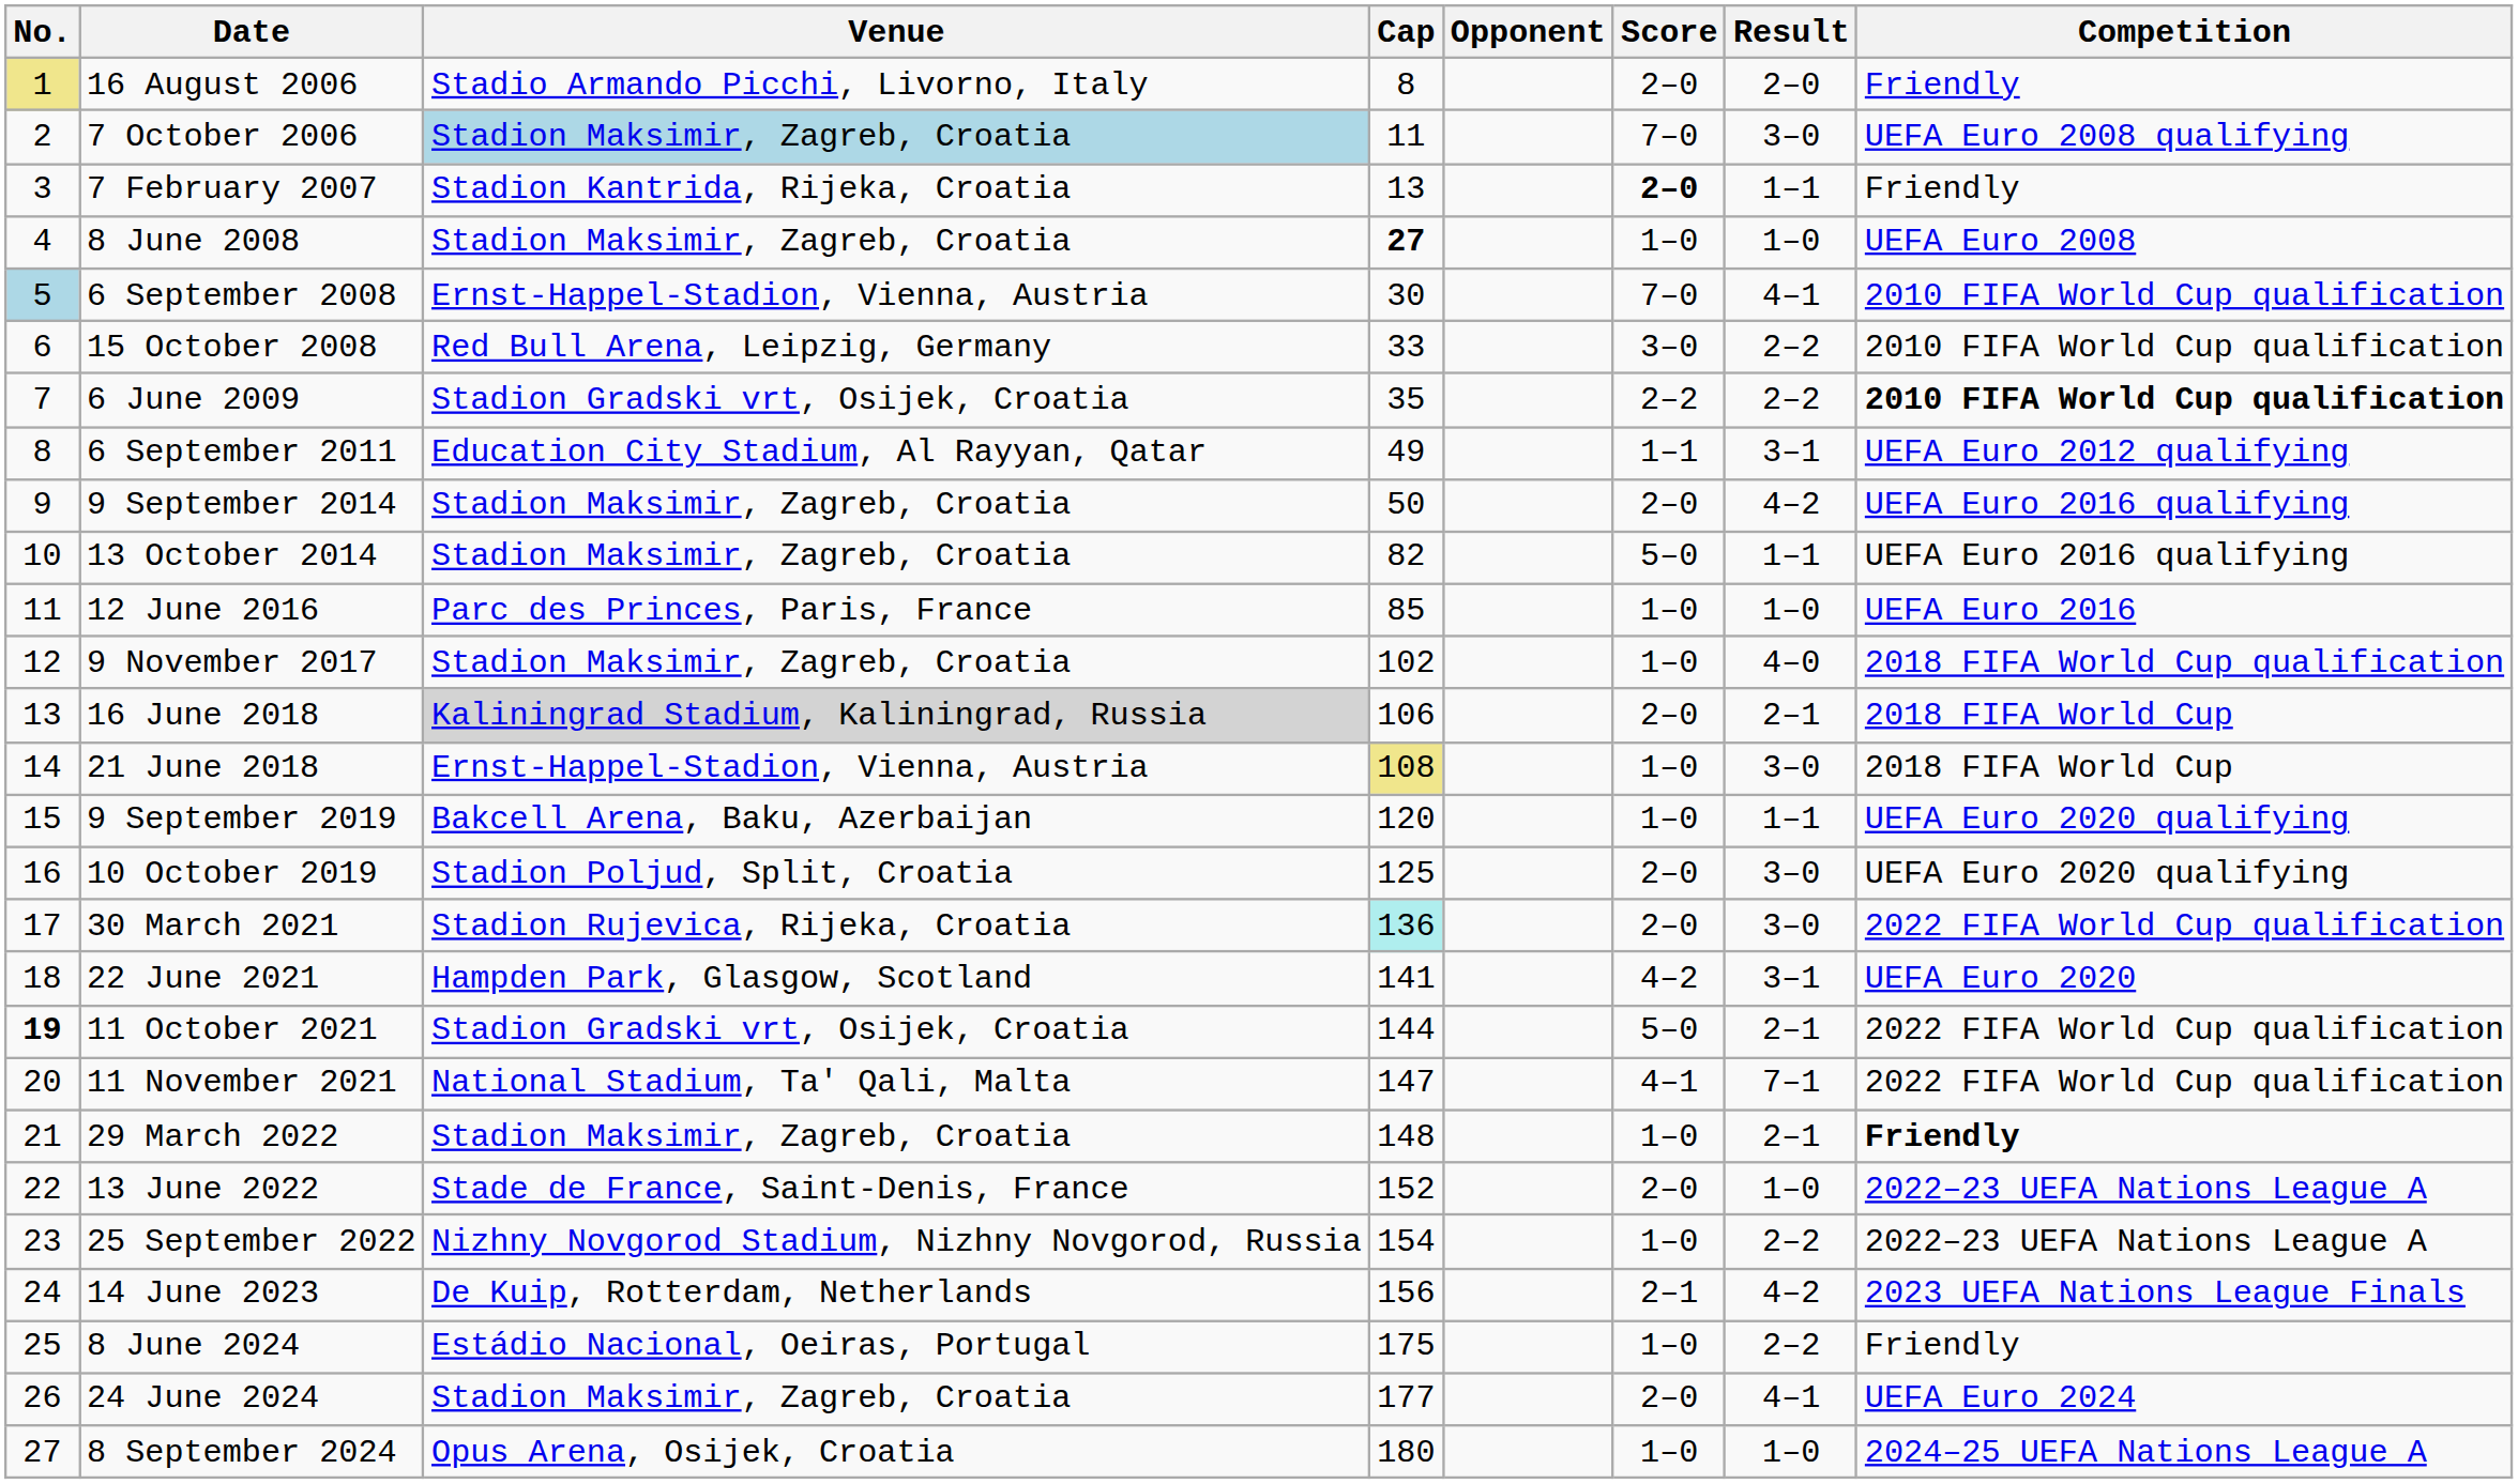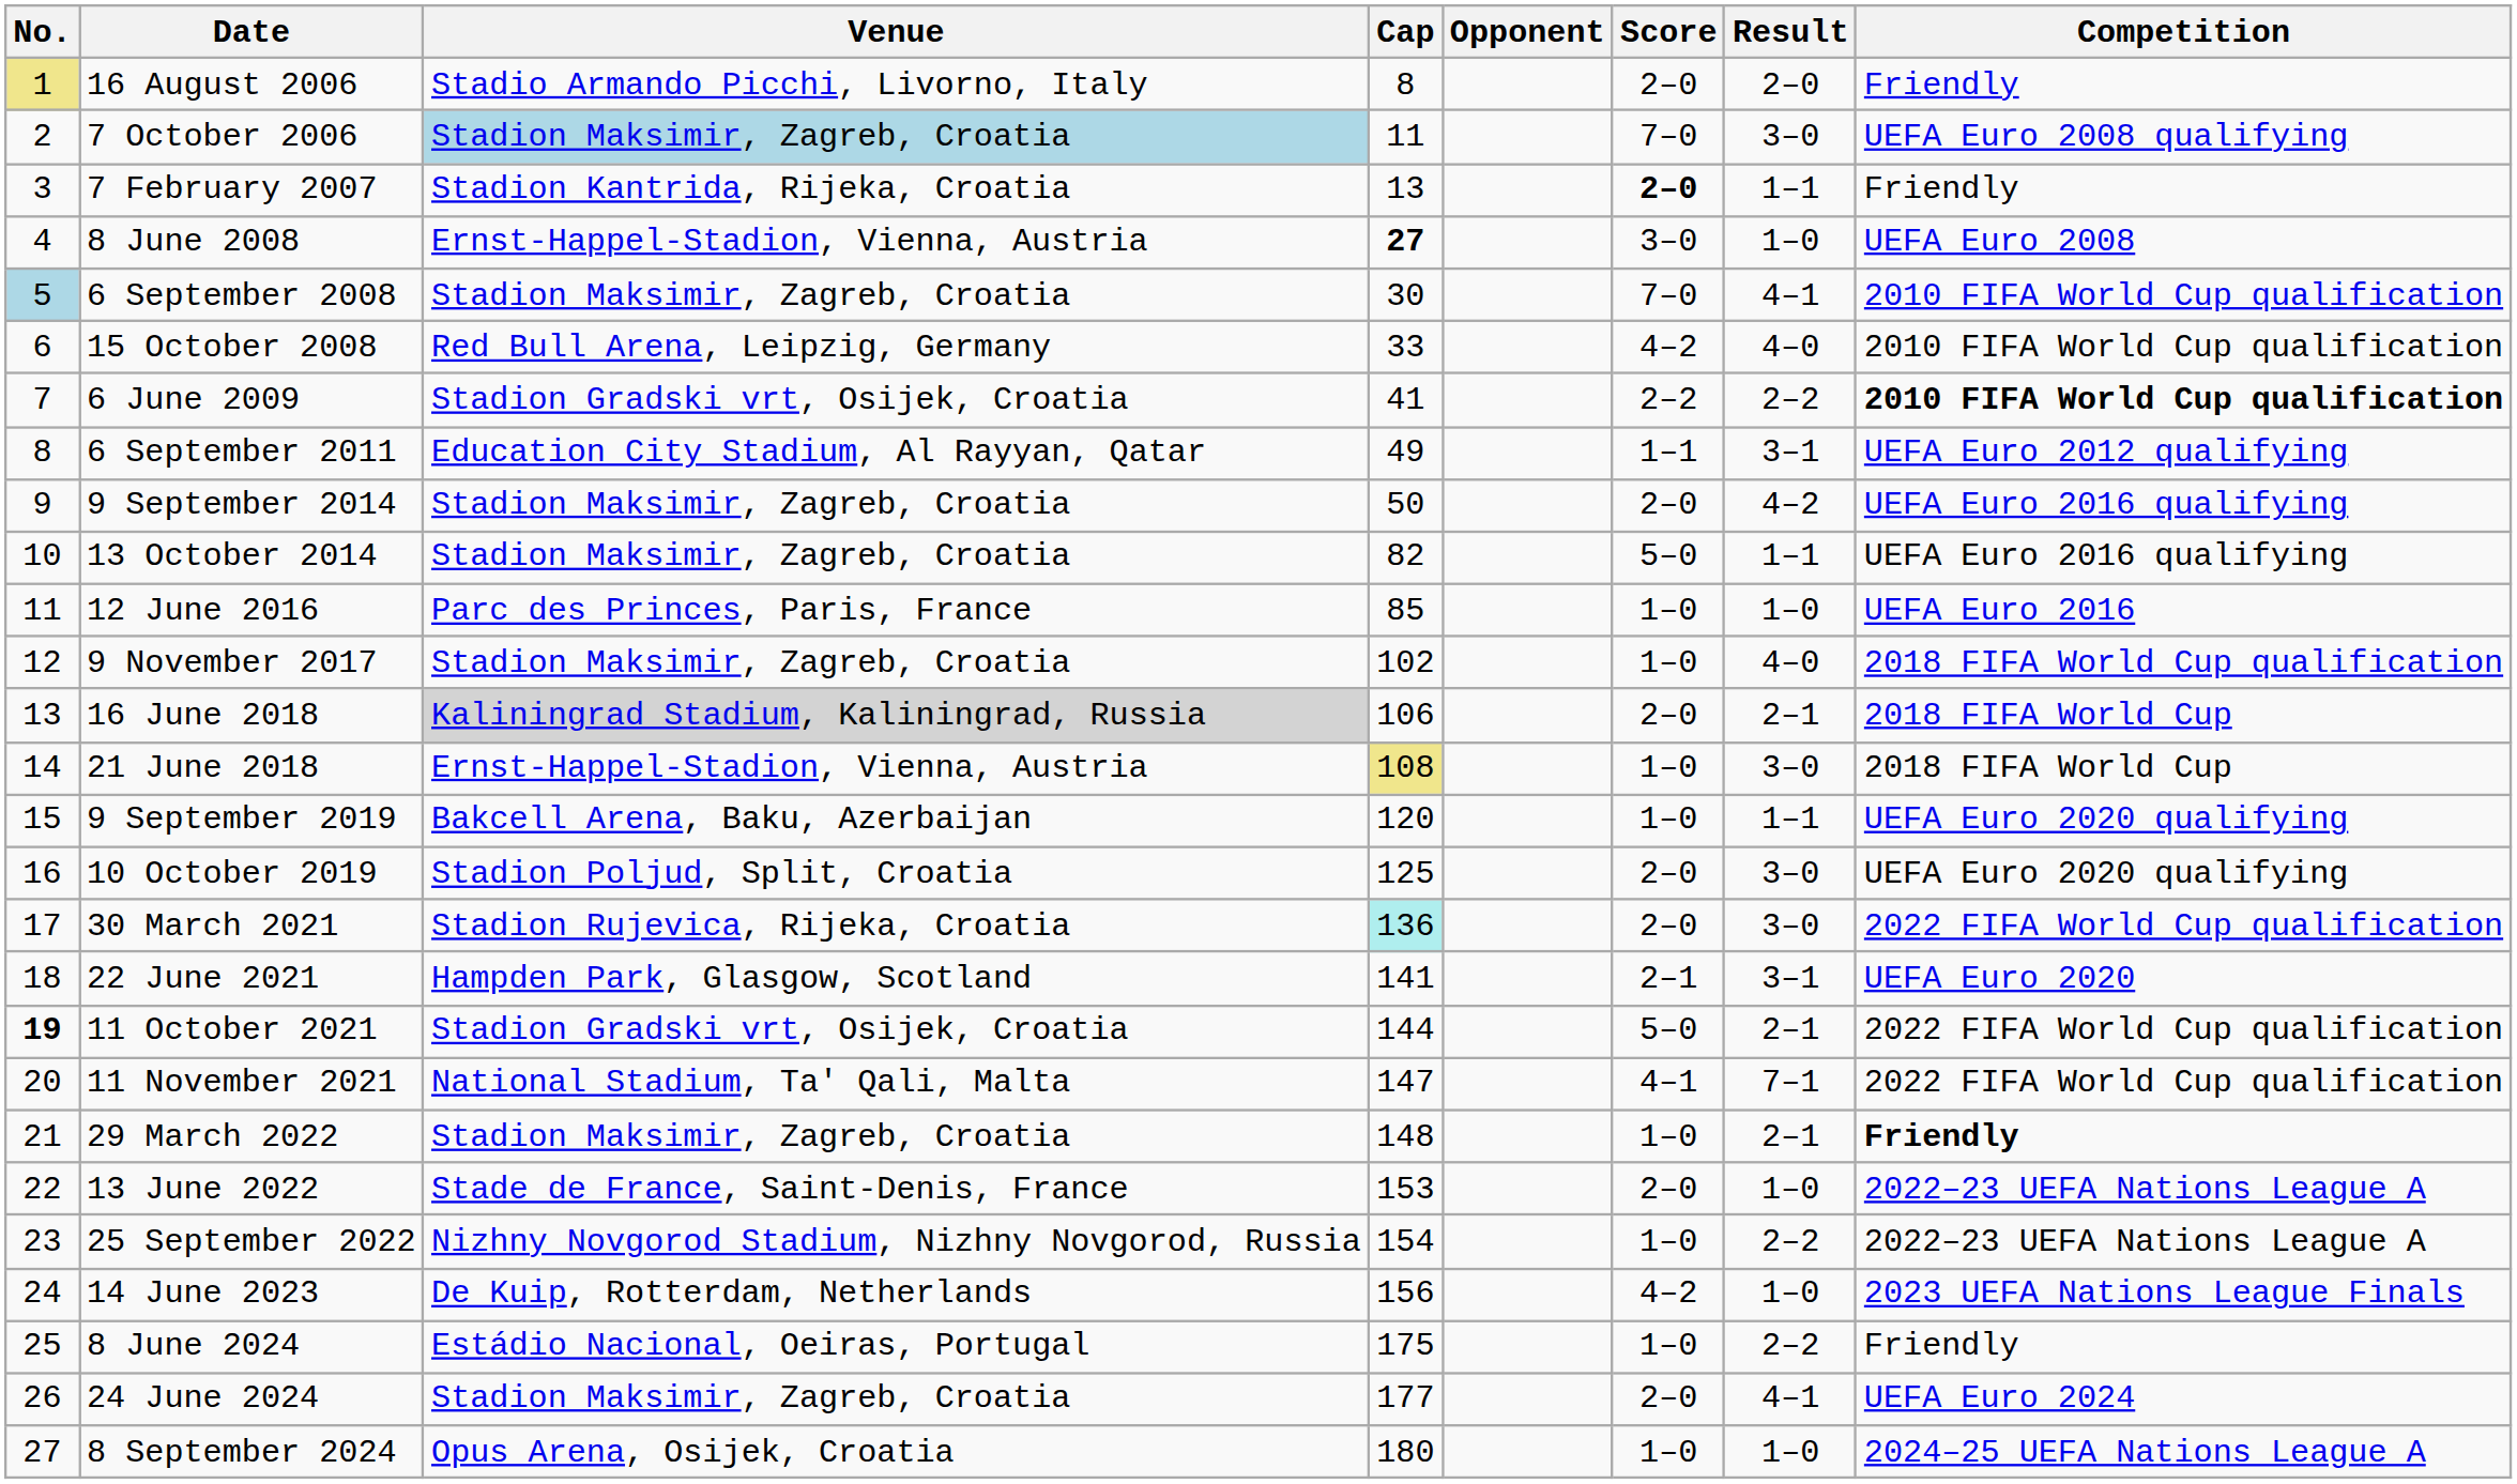8 June 2008 | Venue: Stadion Maksimir, Zagreb, Croatia -> Ernst-Happel-Stadion, Vienna, Austria
8 June 2008 | Score: 1–0 -> 3–0
6 September 2008 | Venue: Ernst-Happel-Stadion, Vienna, Austria -> Stadion Maksimir, Zagreb, Croatia
15 October 2008 | Score: 3–0 -> 4–2
15 October 2008 | Result: 2–2 -> 4–0
6 June 2009 | Cap: 35 -> 41
22 June 2021 | Score: 4–2 -> 2–1
13 June 2022 | Cap: 152 -> 153
14 June 2023 | Score: 2–1 -> 4–2
14 June 2023 | Result: 4–2 -> 1–0
